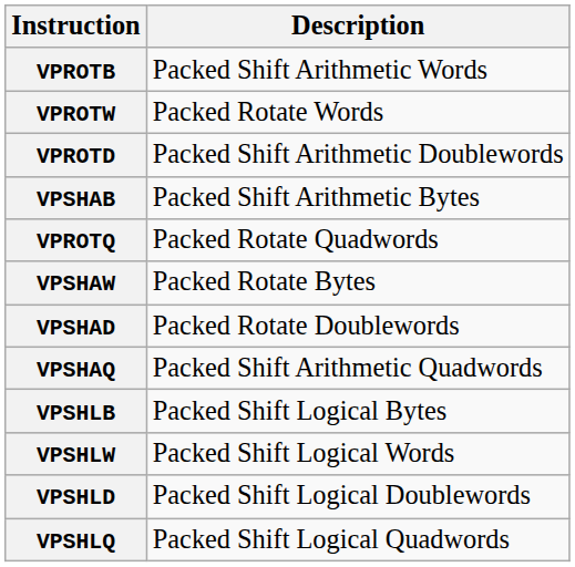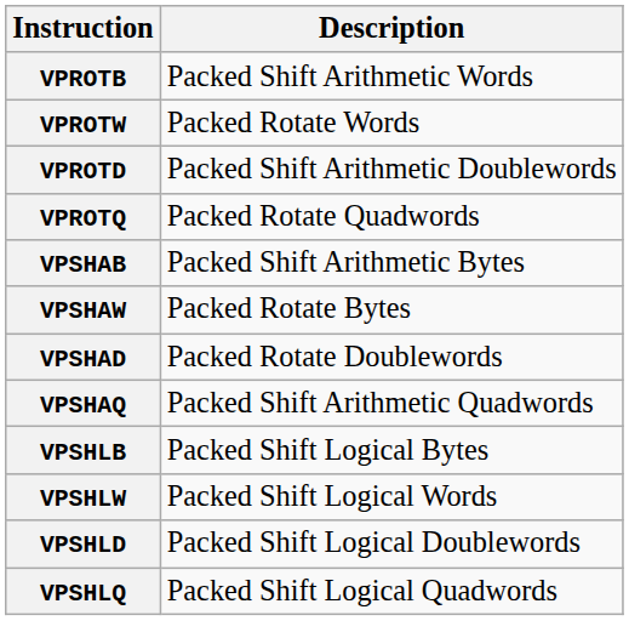rows swapped: VPROTQ <-> VPSHAB
